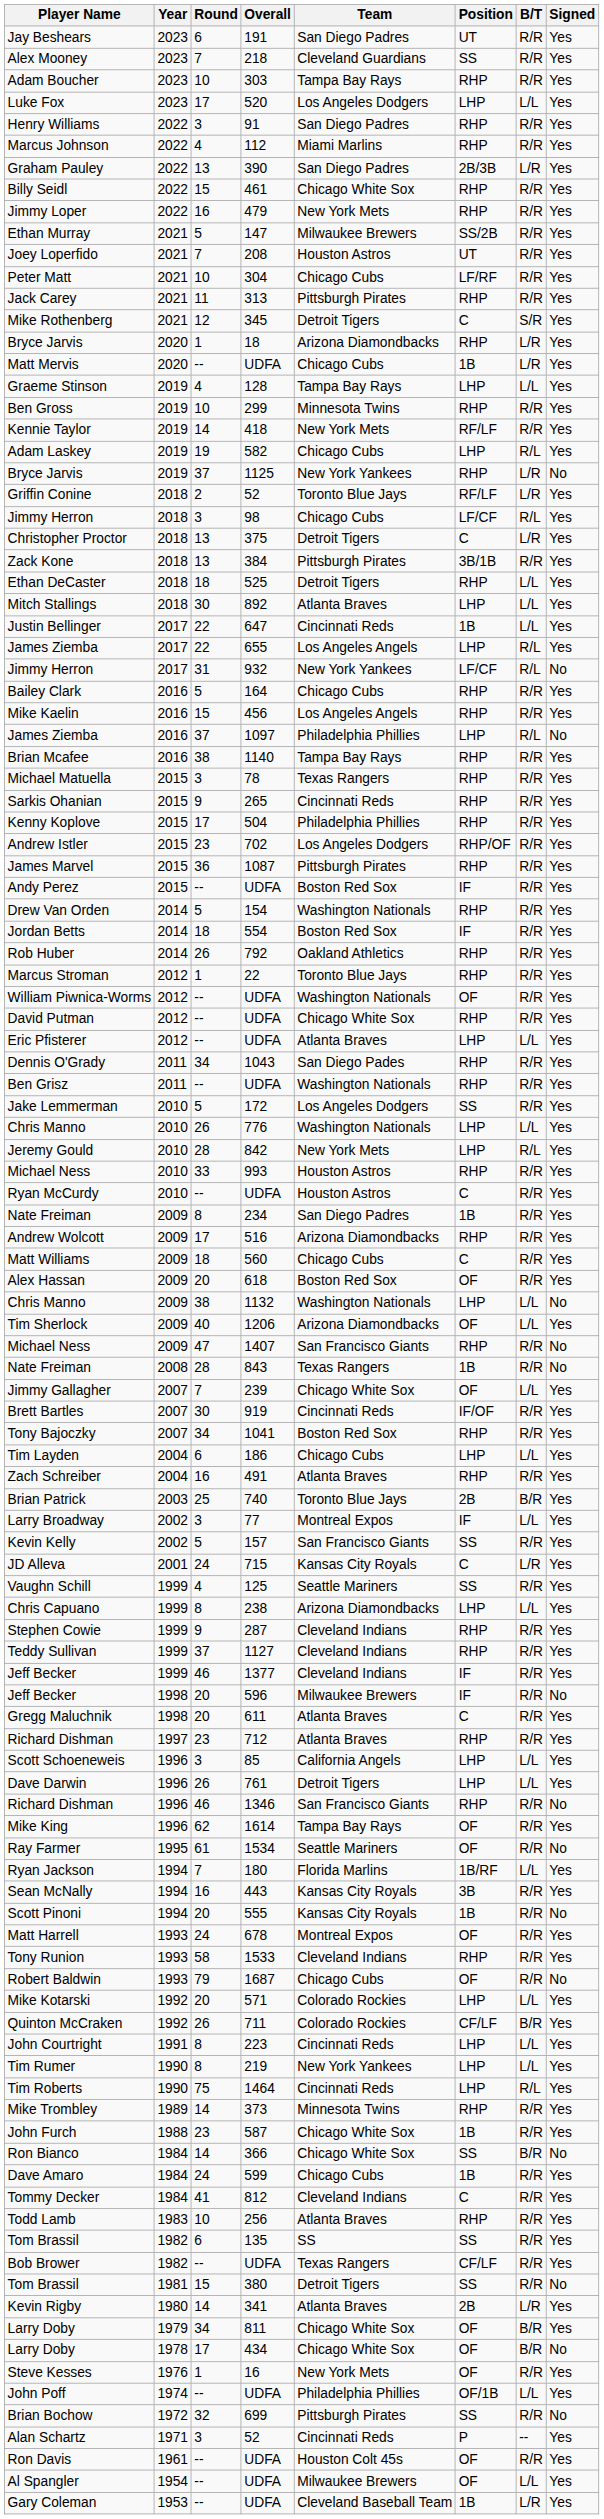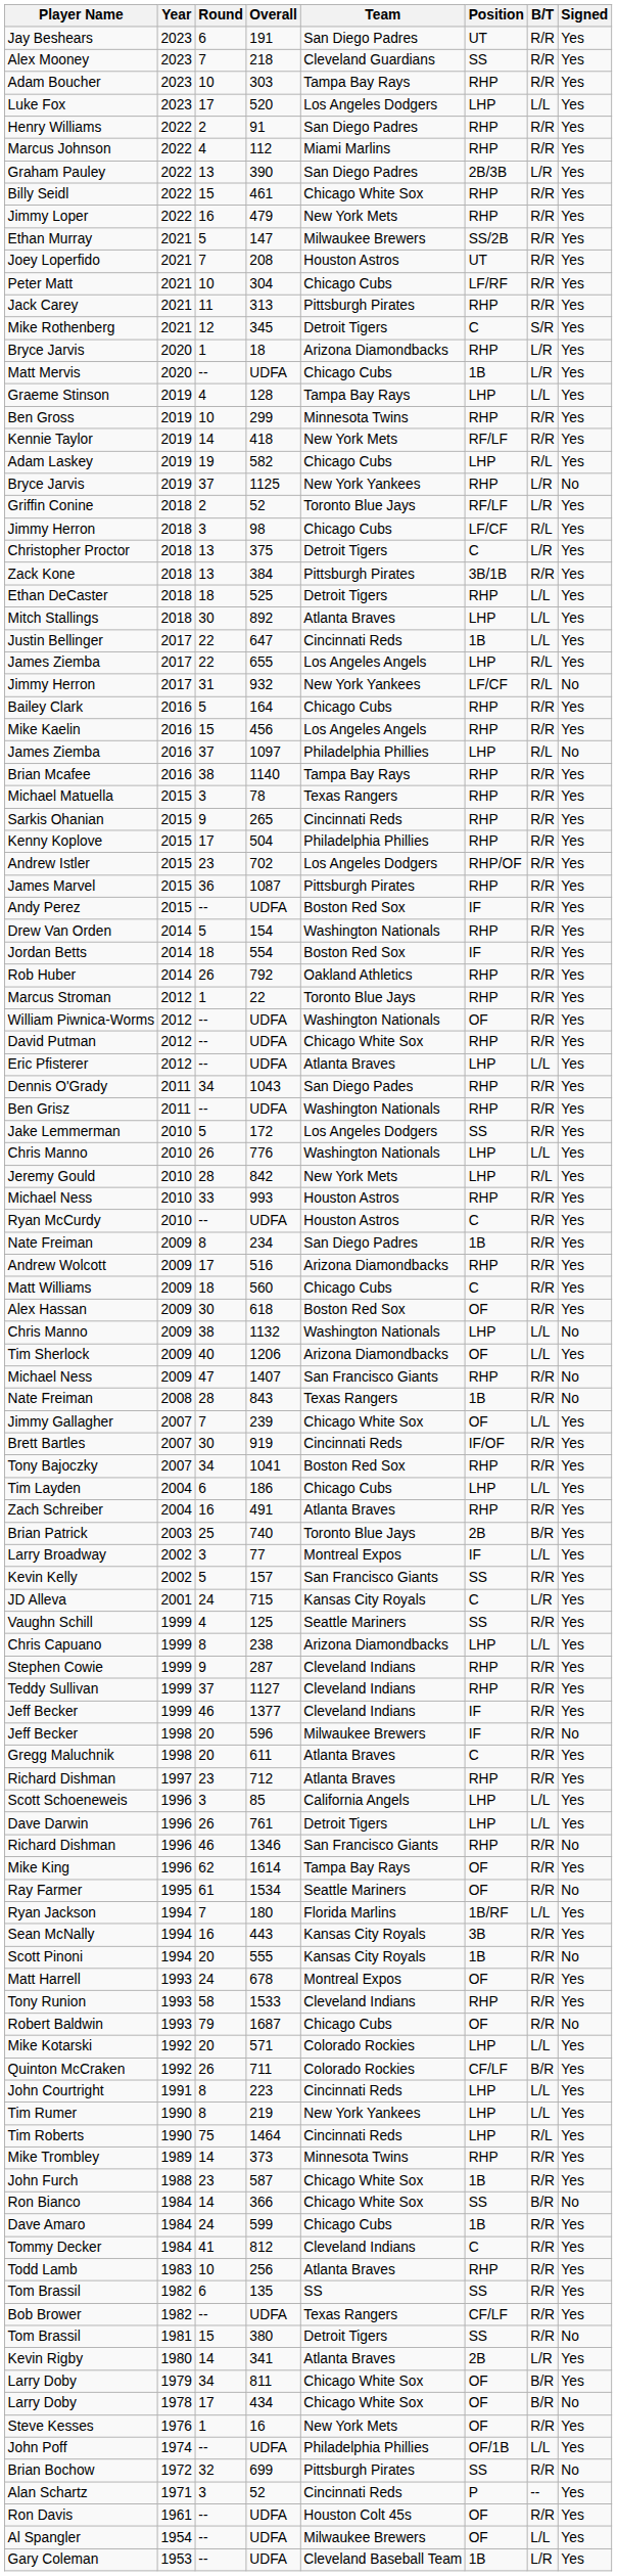Henry Williams | Round: 3 -> 2
Alex Hassan | Round: 20 -> 30
